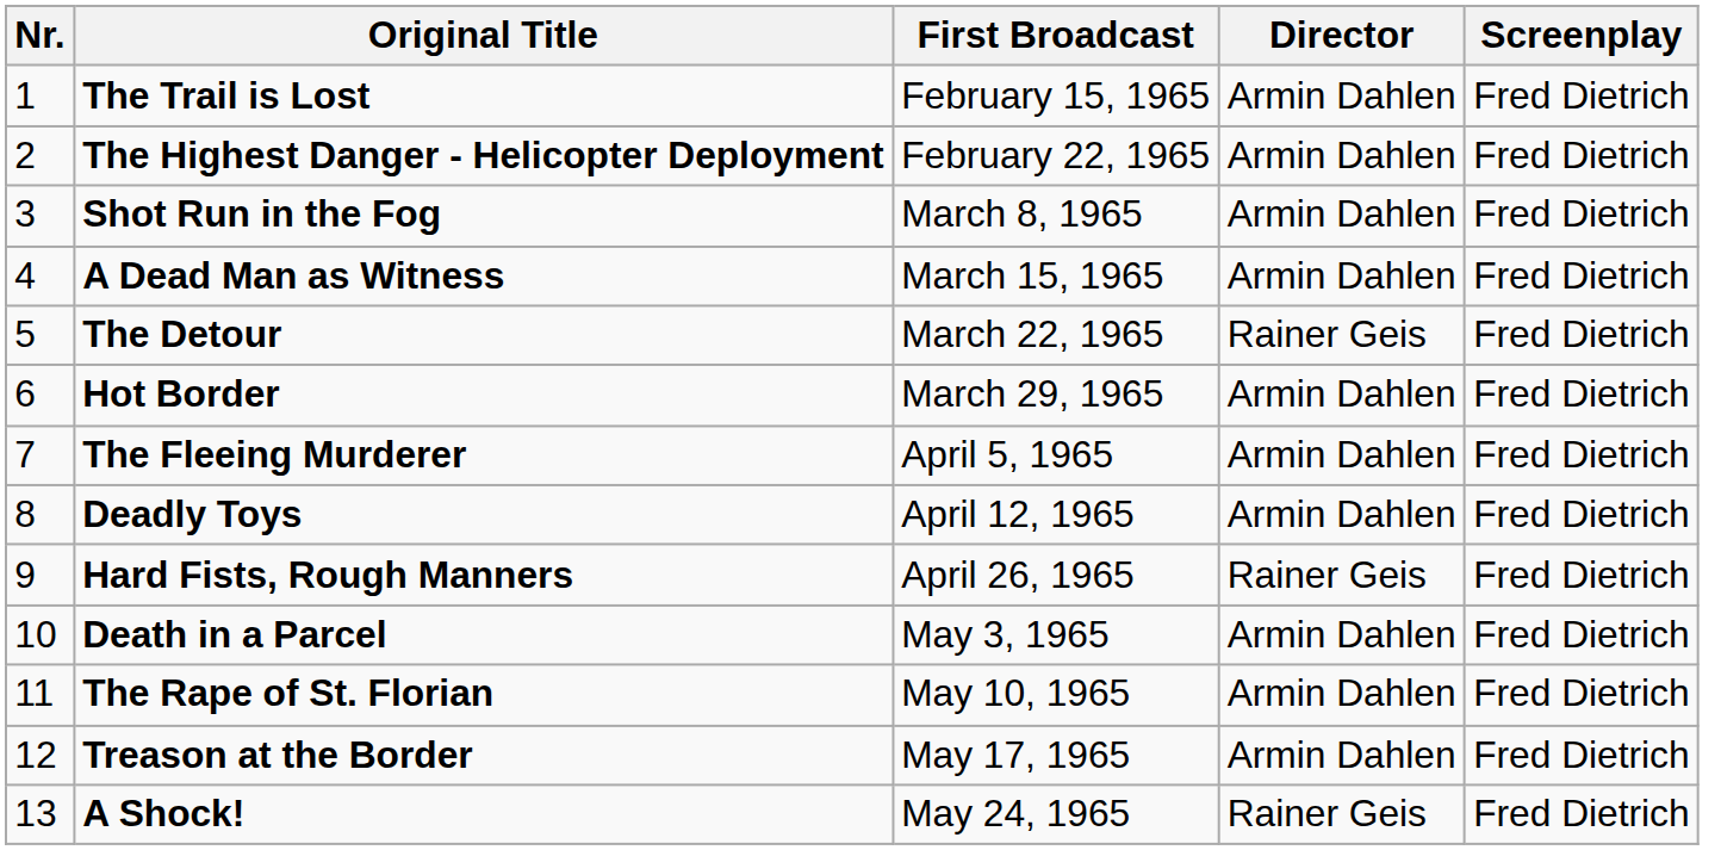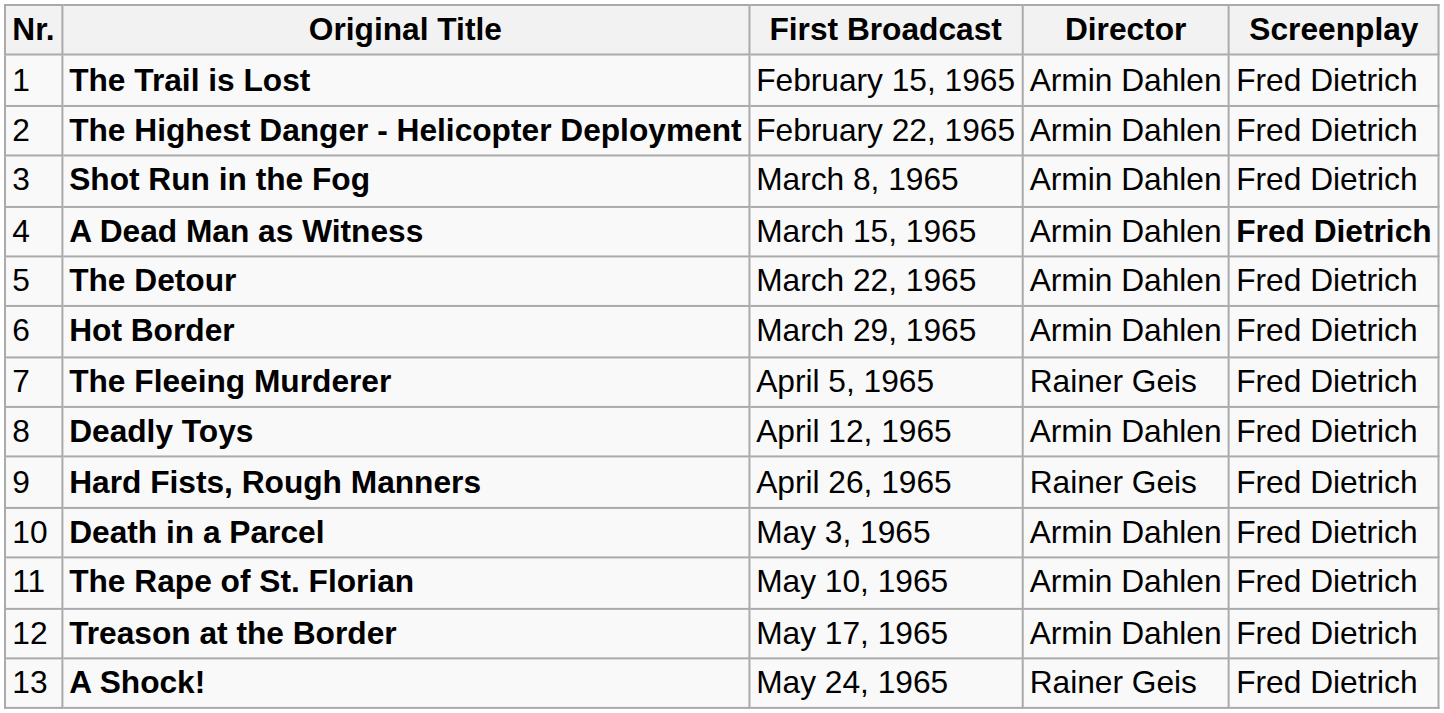A Dead Man as Witness | Screenplay: normal -> bold
The Detour | Director: Rainer Geis -> Armin Dahlen
The Fleeing Murderer | Director: Armin Dahlen -> Rainer Geis
